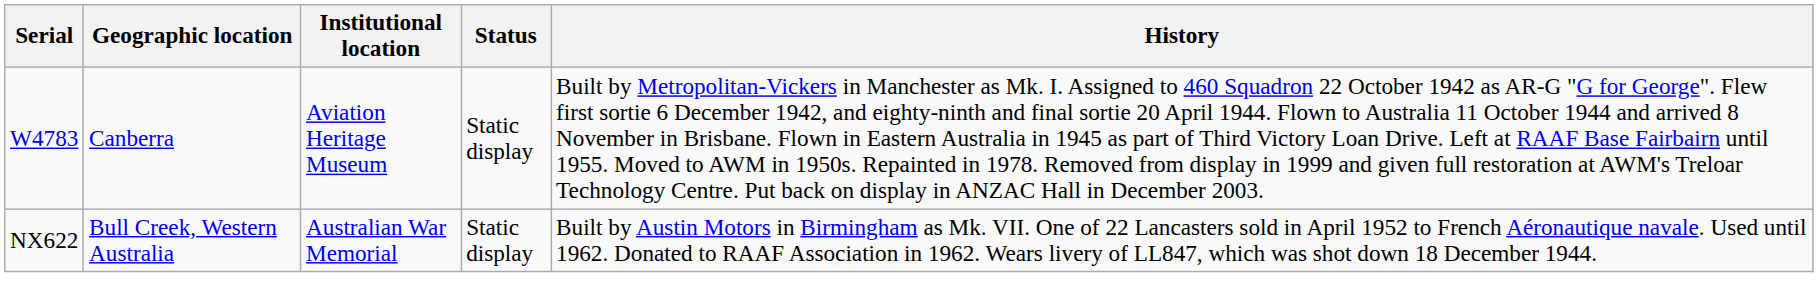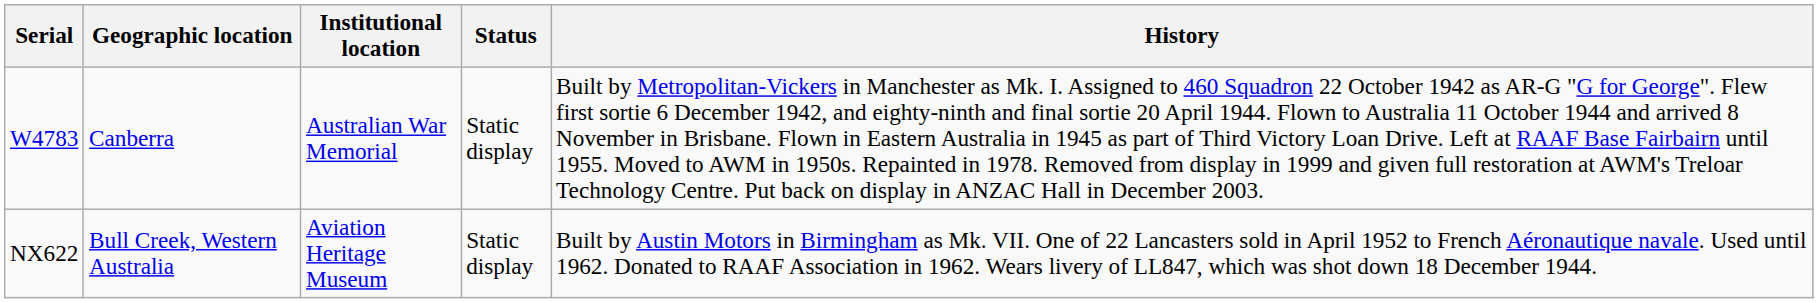W4783 | Institutional location: Aviation Heritage Museum -> Australian War Memorial
NX622 | Institutional location: Australian War Memorial -> Aviation Heritage Museum
